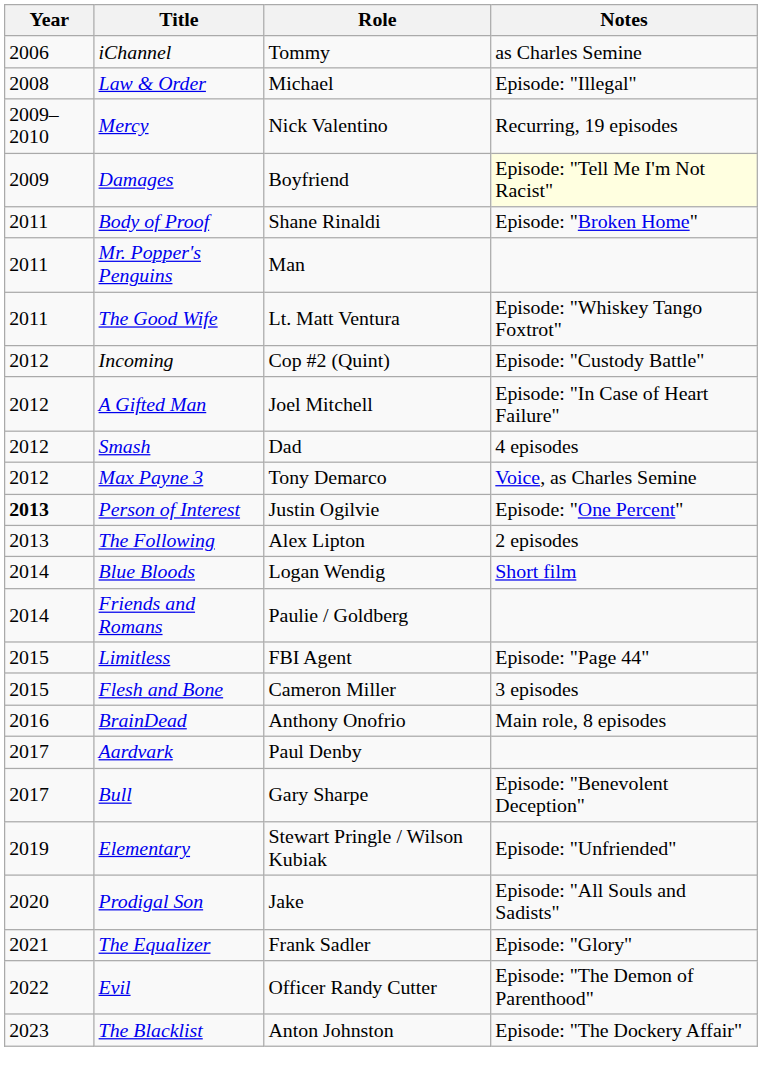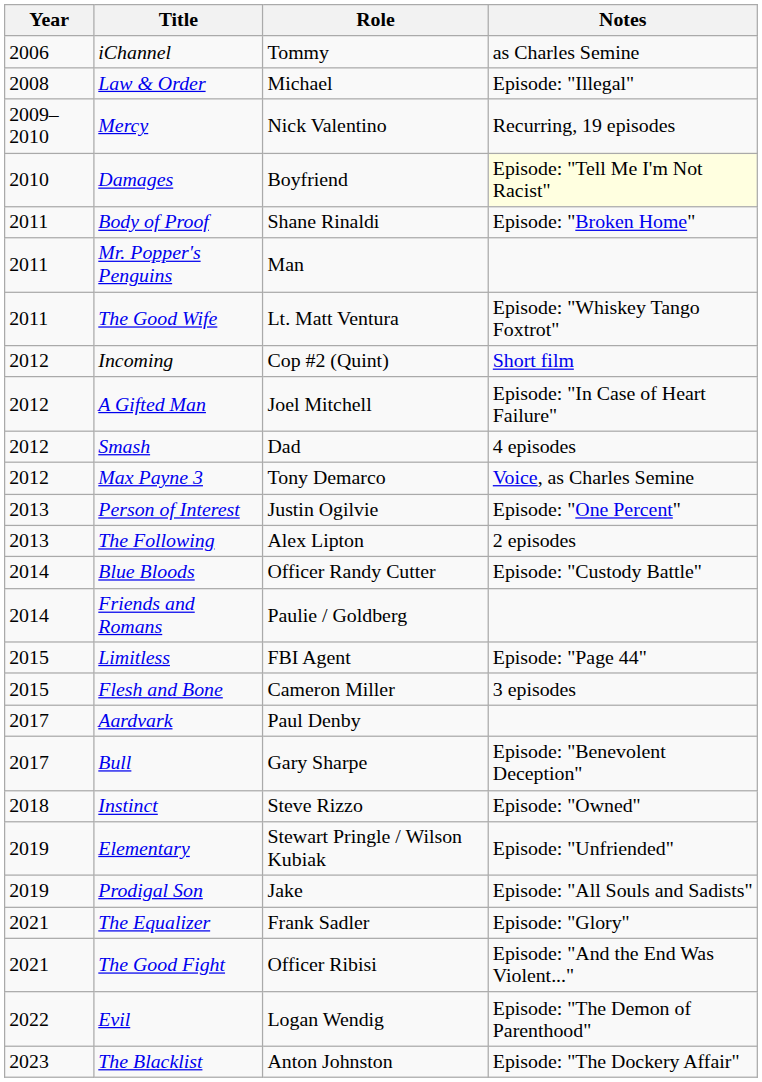Damages | Year: 2009 -> 2010
Incoming | Notes: Episode: "Custody Battle" -> Short film
Person of Interest | Year: bold -> normal
Blue Bloods | Role: Logan Wendig -> Officer Randy Cutter
Blue Bloods | Notes: Short film -> Episode: "Custody Battle"
- row: 2016 | BrainDead | Anthony Onofrio | Main role, 8 episodes
+ row: 2018 | Instinct | Steve Rizzo | Episode: "Owned"
Prodigal Son | Year: 2020 -> 2019
+ row: 2021 | The Good Fight | Officer Ribisi | Episode: "And the End Was Violent..."
Evil | Role: Officer Randy Cutter -> Logan Wendig
